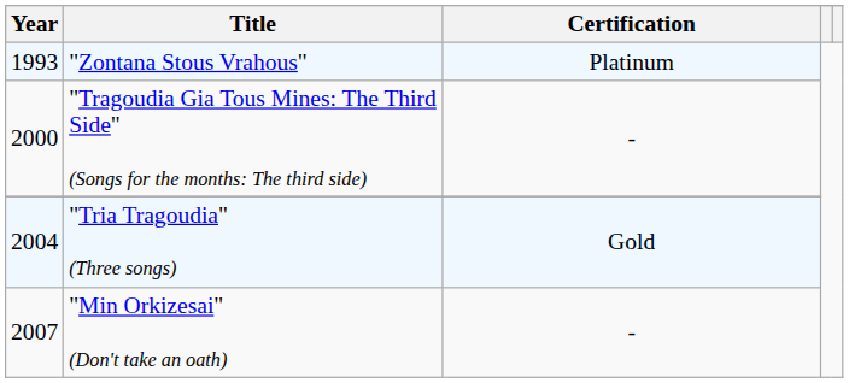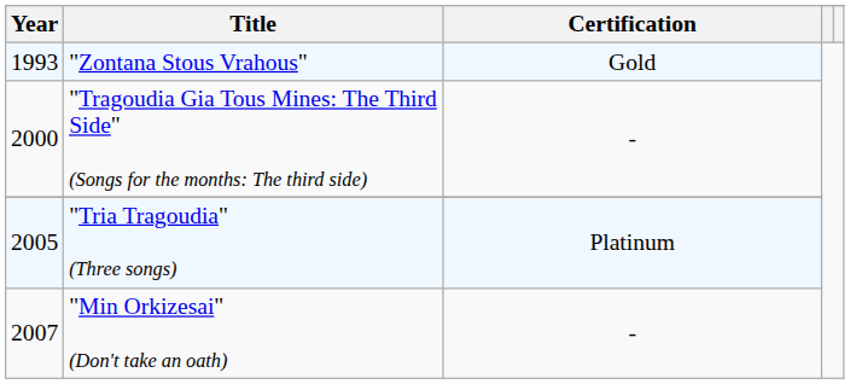"Zontana Stous Vrahous" | Certification: Platinum -> Gold
"Tria Tragoudia" (Three songs) | Year: 2004 -> 2005
"Tria Tragoudia" (Three songs) | Certification: Gold -> Platinum
